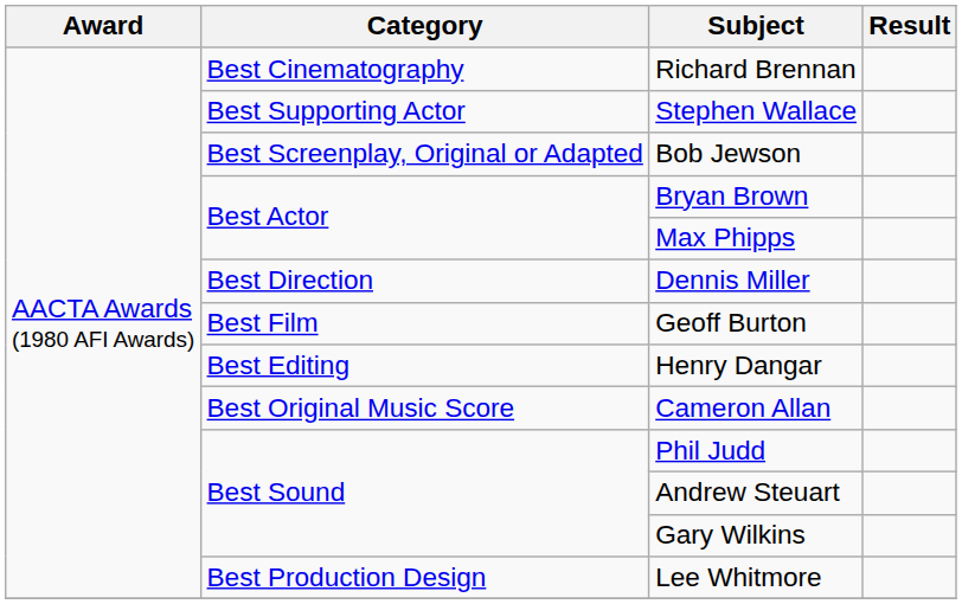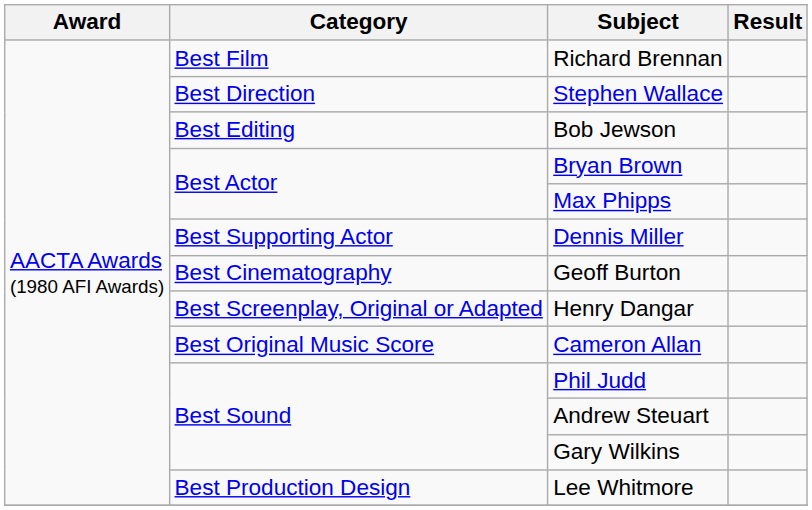Richard Brennan | Category: Best Cinematography -> Best Film
Stephen Wallace | Category: Best Supporting Actor -> Best Direction
Bob Jewson | Category: Best Screenplay, Original or Adapted -> Best Editing
Dennis Miller | Category: Best Direction -> Best Supporting Actor
Geoff Burton | Category: Best Film -> Best Cinematography
Henry Dangar | Category: Best Editing -> Best Screenplay, Original or Adapted
